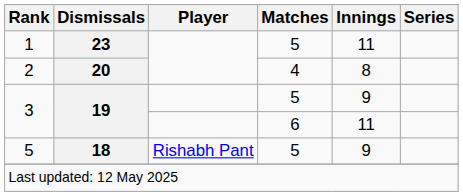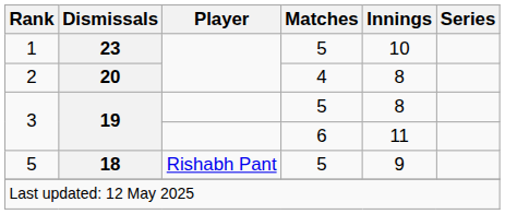1 | Innings: 11 -> 10
3 / 5 | Innings: 9 -> 8
